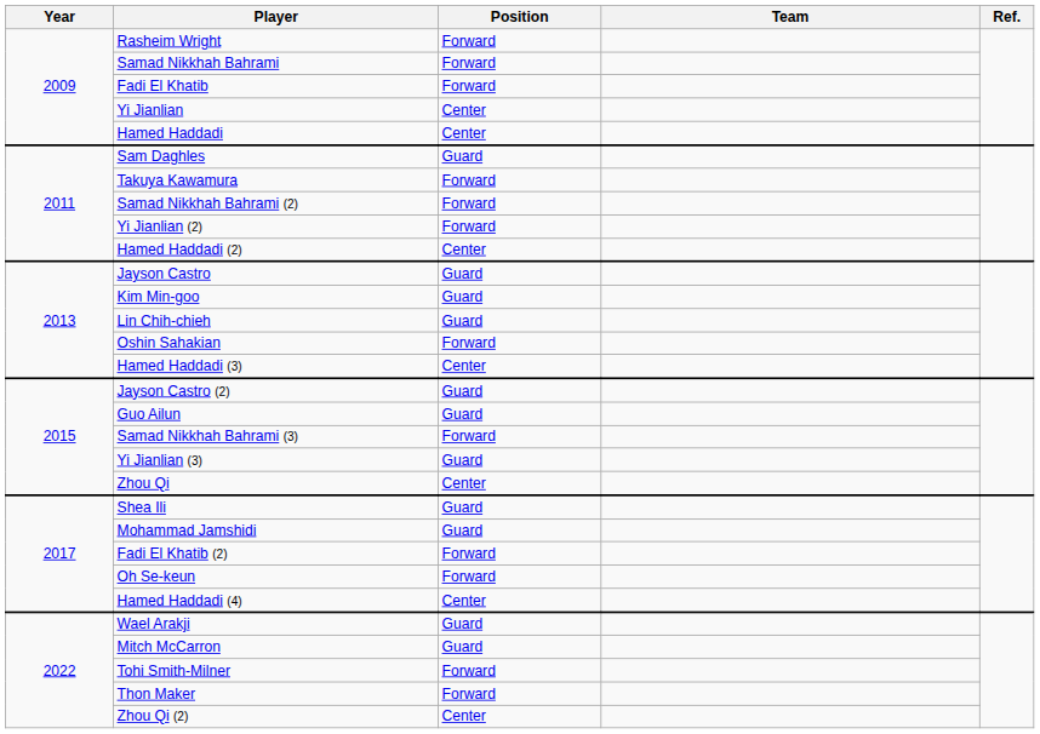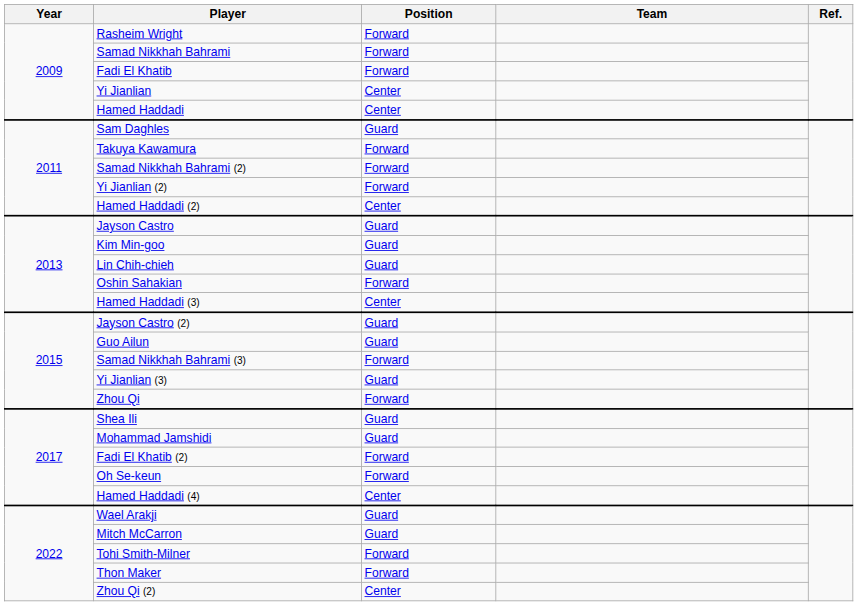Zhou Qi | Position: Center -> Forward
